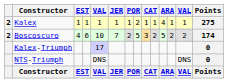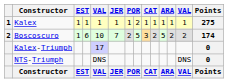Kalex | column 1: 2 -> 1
Kalex | column 11: 4 -> 1
Boscoscuro | column 3: 4 -> 1
